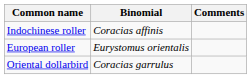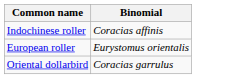- column: Comments
